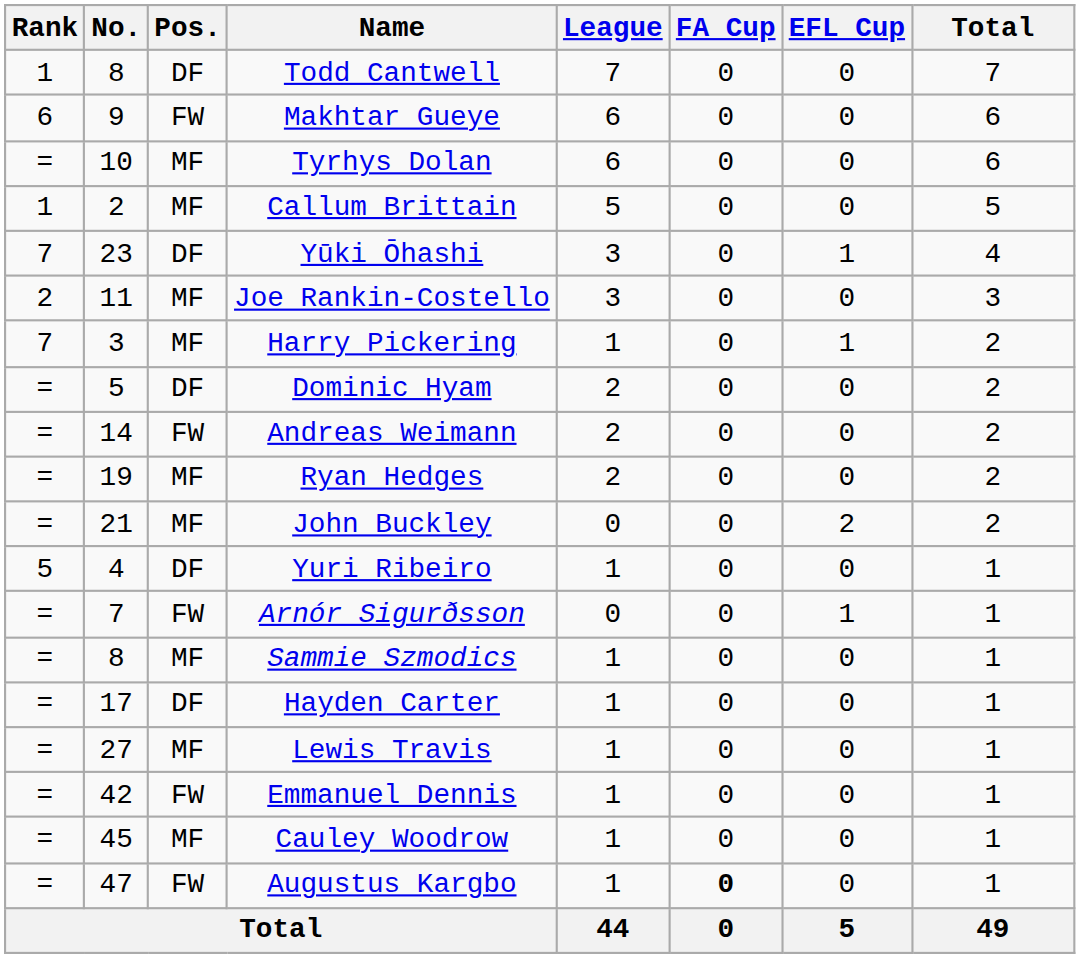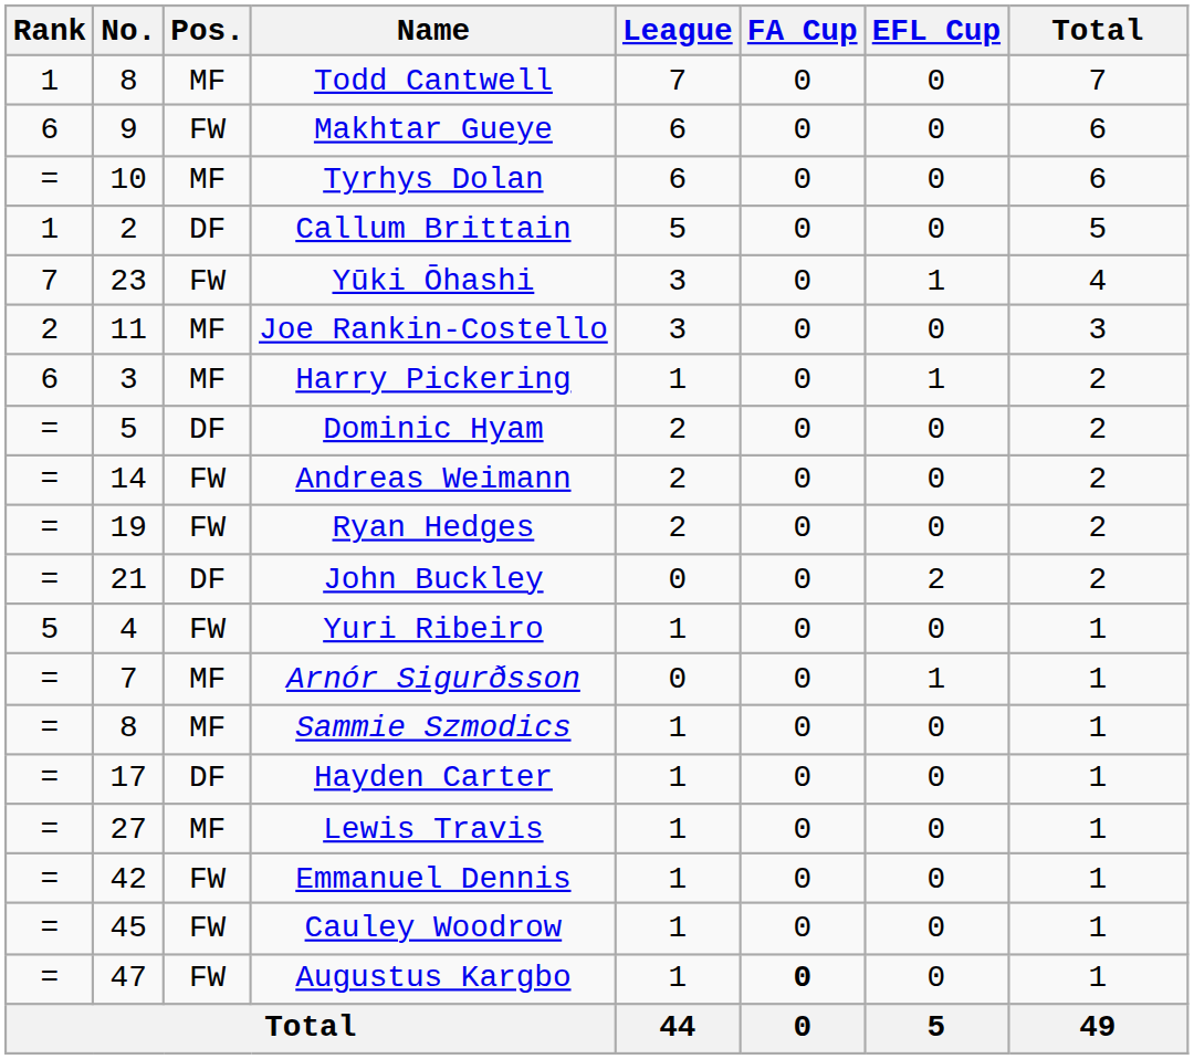Todd Cantwell | Pos.: DF -> MF
Callum Brittain | Pos.: MF -> DF
Yūki Ōhashi | Pos.: DF -> FW
Harry Pickering | Rank: 7 -> 6
Ryan Hedges | Pos.: MF -> FW
John Buckley | Pos.: MF -> DF
Yuri Ribeiro | Pos.: DF -> FW
Arnór Sigurðsson | Pos.: FW -> MF
Cauley Woodrow | Pos.: MF -> FW
